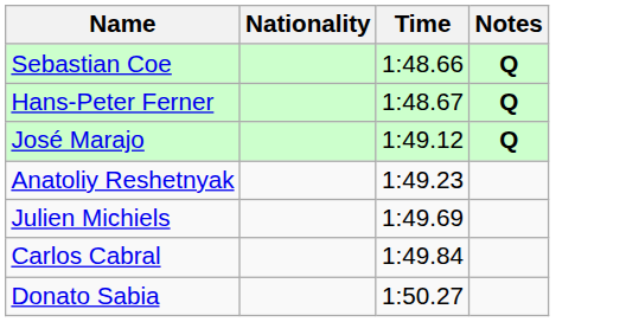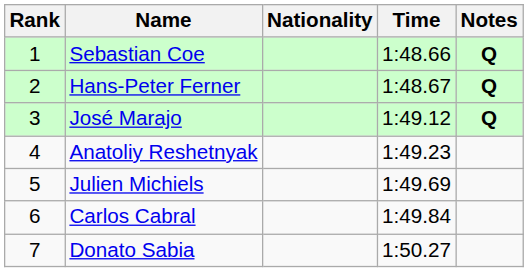+ column: Rank | 1 | 2 | 3 | 4 | 5 | 6 | 7
